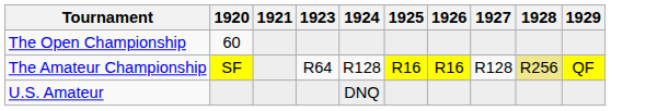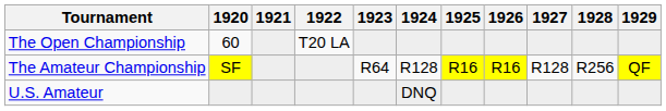+ column: 1922 | T20 LA
The Amateur Championship | 1928: khaki background -> no background
